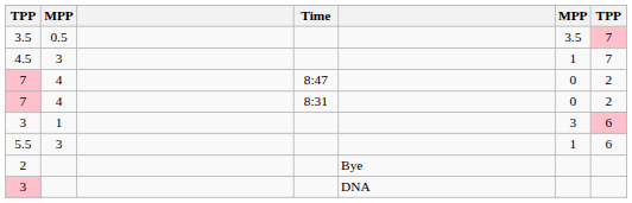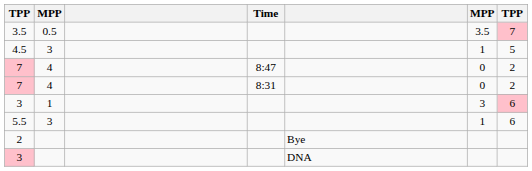4.5 | column 7: 7 -> 5
